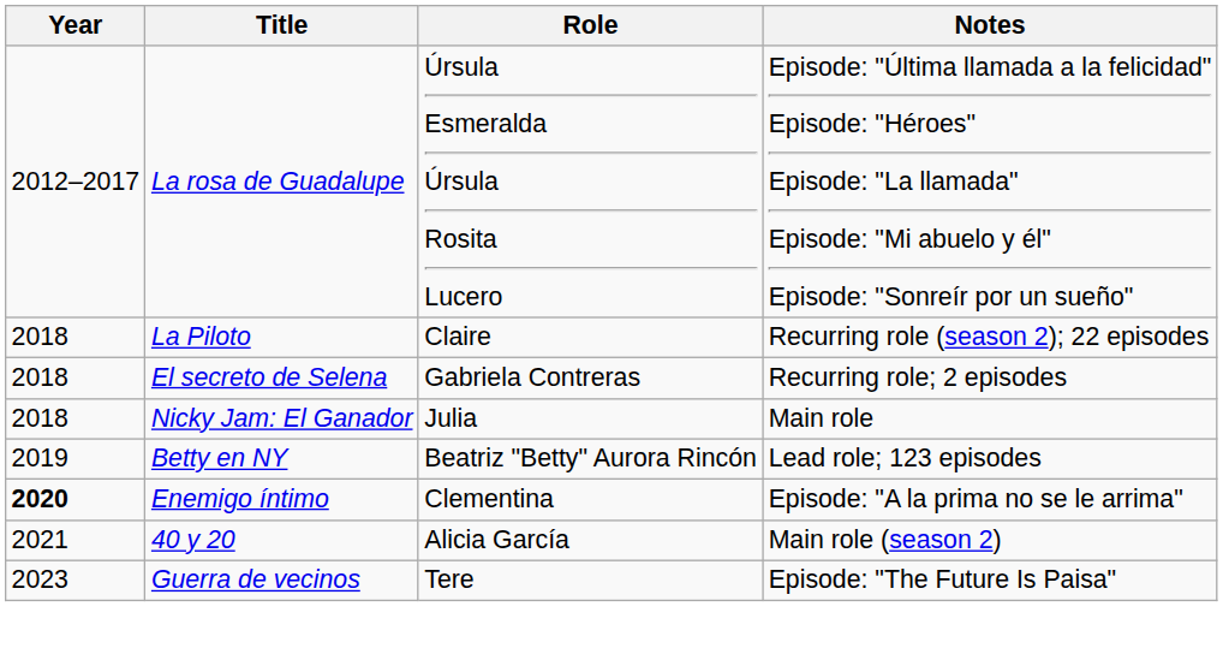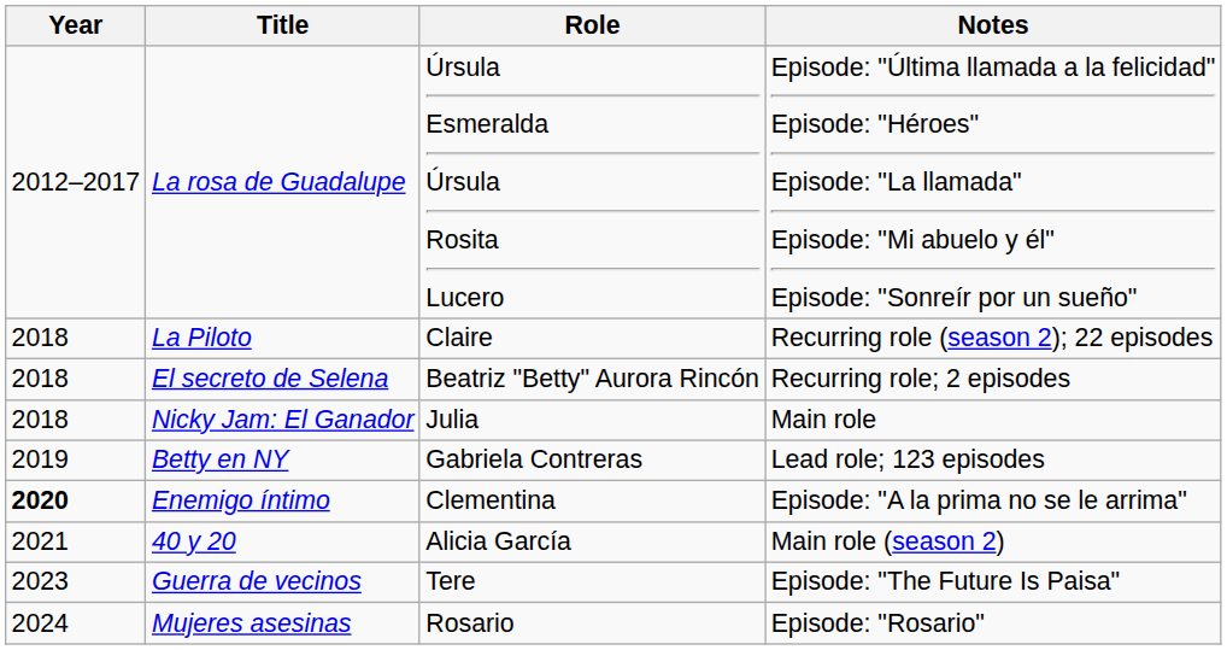El secreto de Selena | Role: Gabriela Contreras -> Beatriz "Betty" Aurora Rincón
Betty en NY | Role: Beatriz "Betty" Aurora Rincón -> Gabriela Contreras
+ row: 2024 | Mujeres asesinas | Rosario | Episode: "Rosario"
